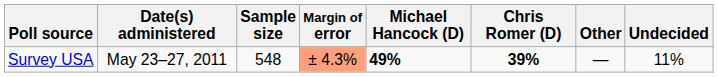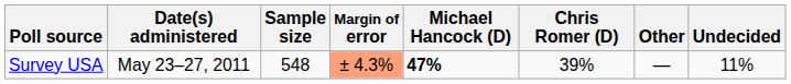Survey USA | Michael Hancock (D): 49% -> 47%
Survey USA | Chris Romer (D): bold -> normal
